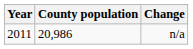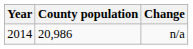n/a | Year: 2011 -> 2014
